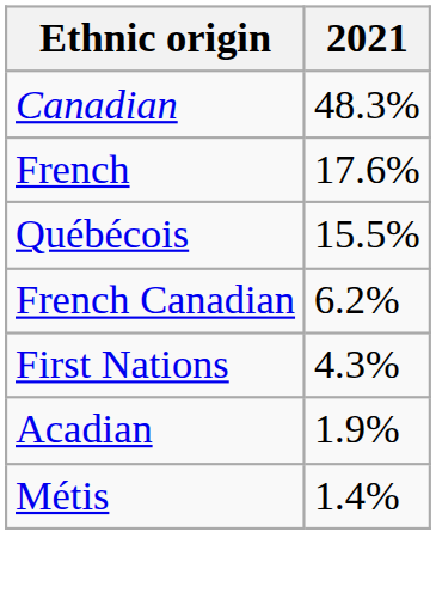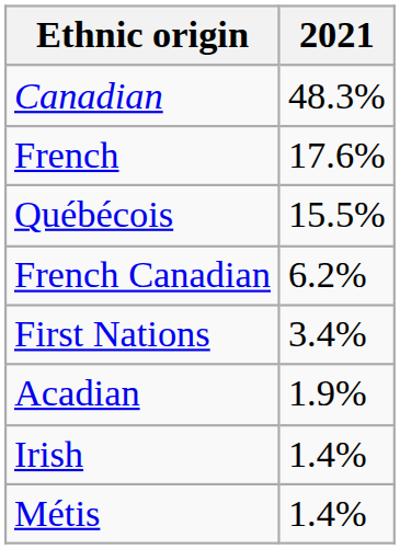First Nations | 2021: 4.3% -> 3.4%
+ row: Irish | 1.4%
